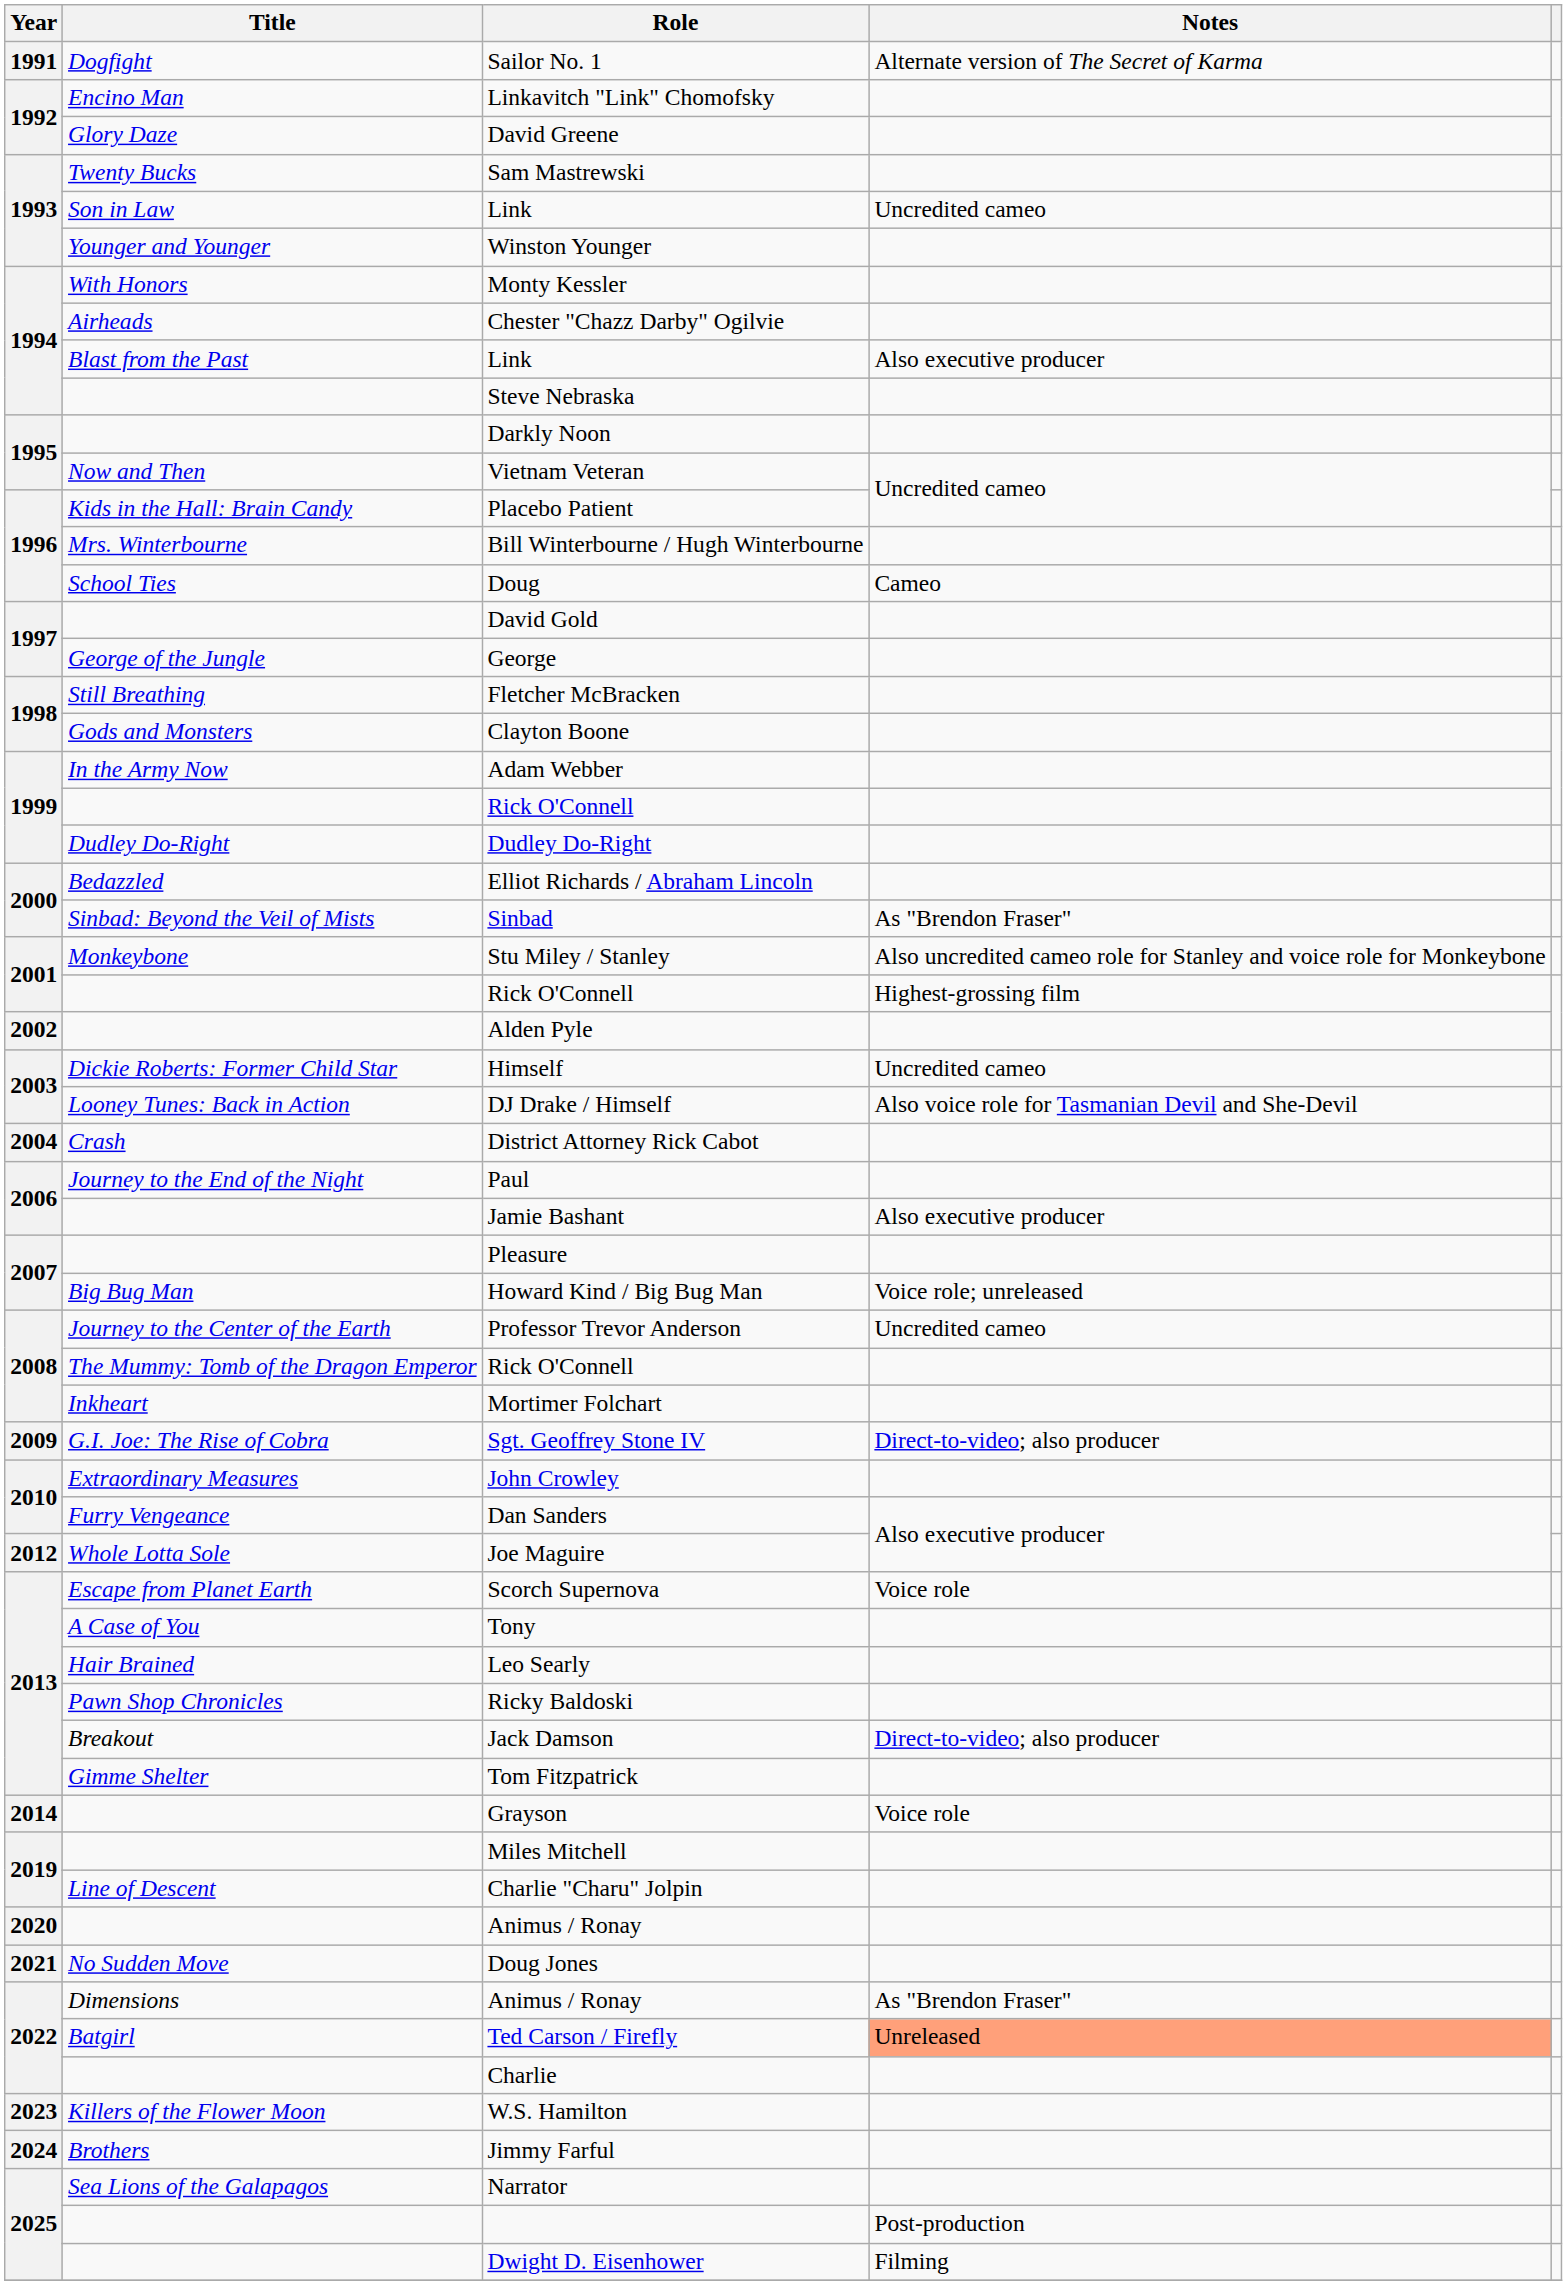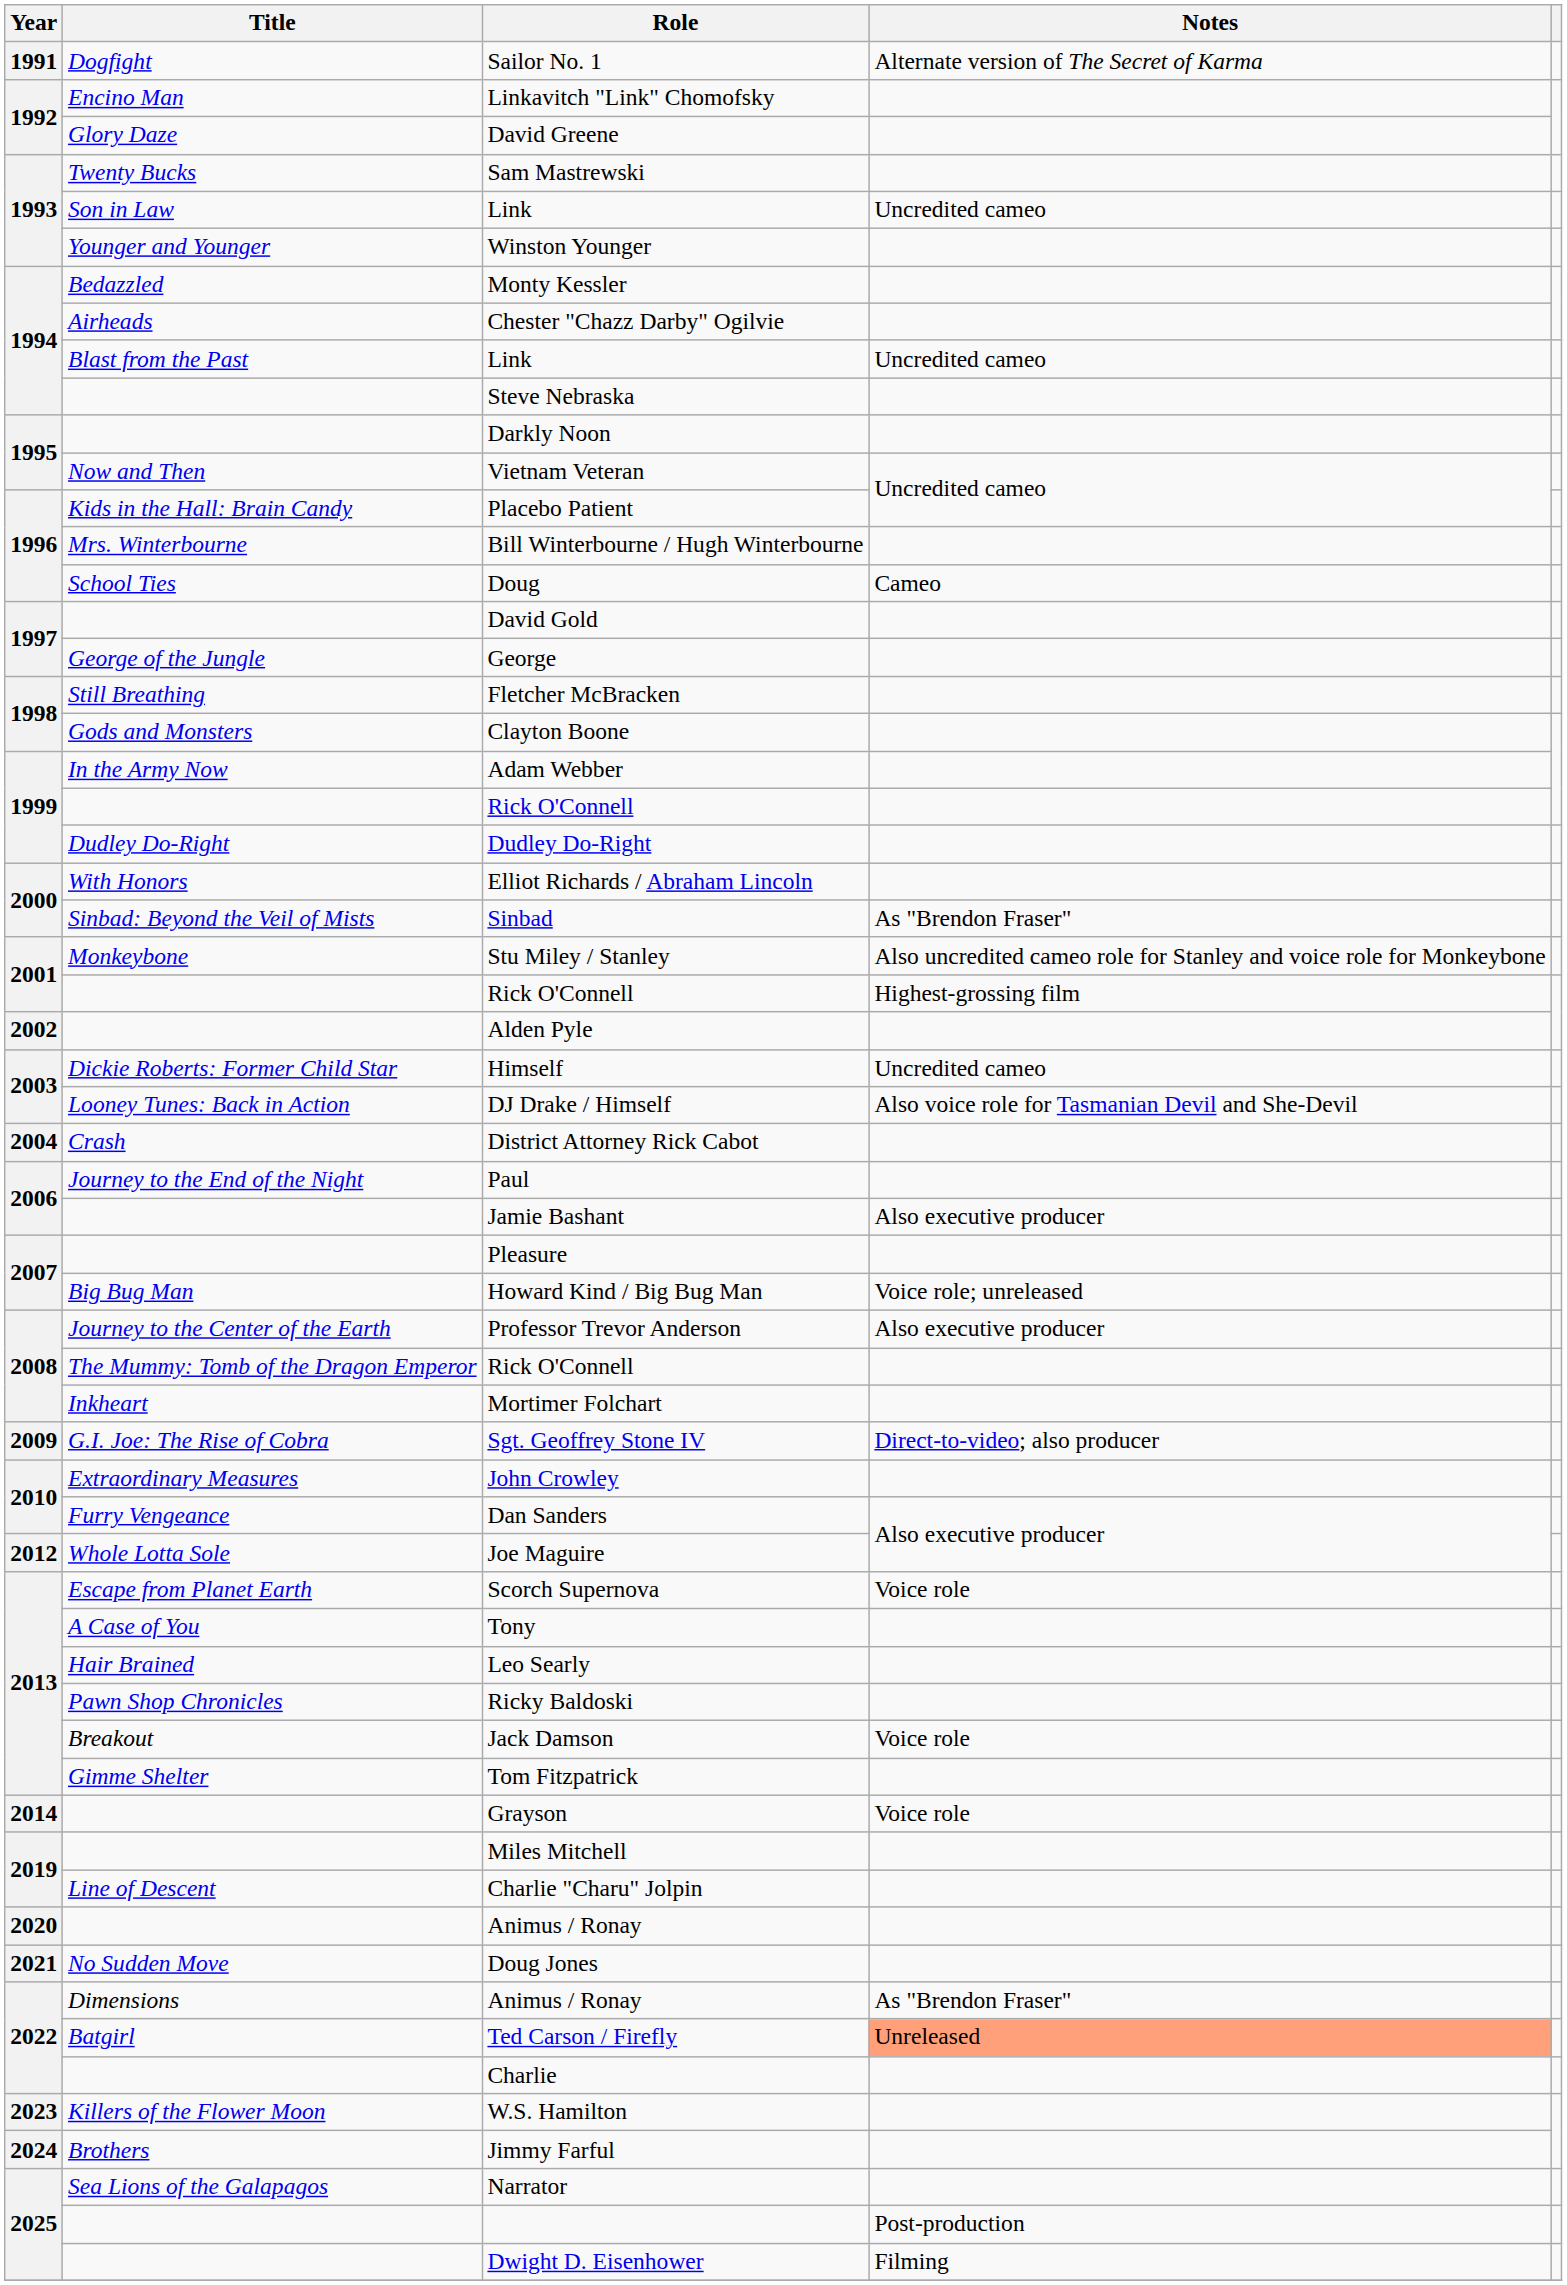Monty Kessler | Title: With Honors -> Bedazzled
1994 / Link | Notes: Also executive producer -> Uncredited cameo
Elliot Richards / Abraham Lincoln | Title: Bedazzled -> With Honors
Professor Trevor Anderson | Notes: Uncredited cameo -> Also executive producer
Jack Damson | Notes: Direct-to-video; also producer -> Voice role
